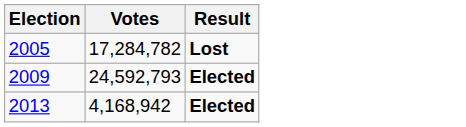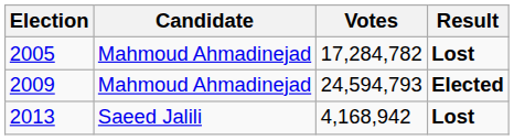+ column: Candidate | Mahmoud Ahmadinejad | Mahmoud Ahmadinejad | Saeed Jalili
2009 | Votes: 24,592,793 -> 24,594,793
2013 | Result: Elected -> Lost
